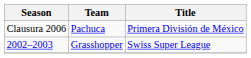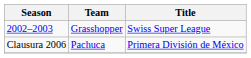rows swapped: 2002–2003 <-> Clausura 2006
